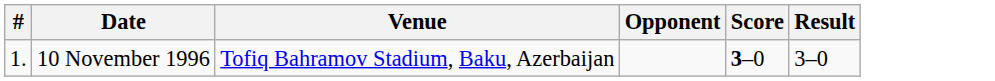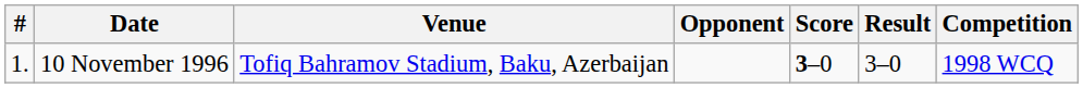+ column: Competition | 1998 WCQ
